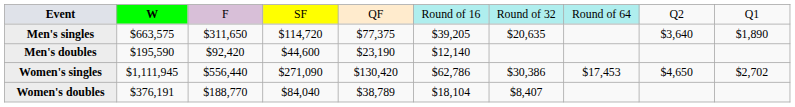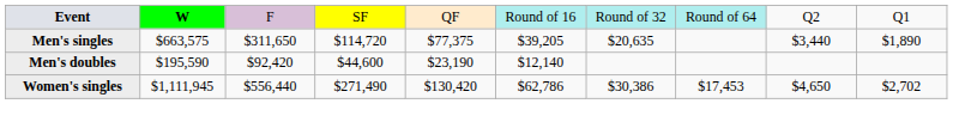Men's singles | column 9: $3,640 -> $3,440
Women's singles | column 4: $271,090 -> $271,490
- row: Women's doubles | $376,191 | $188,770 | $84,040 | $38,789 | $18,104 | $8,407
